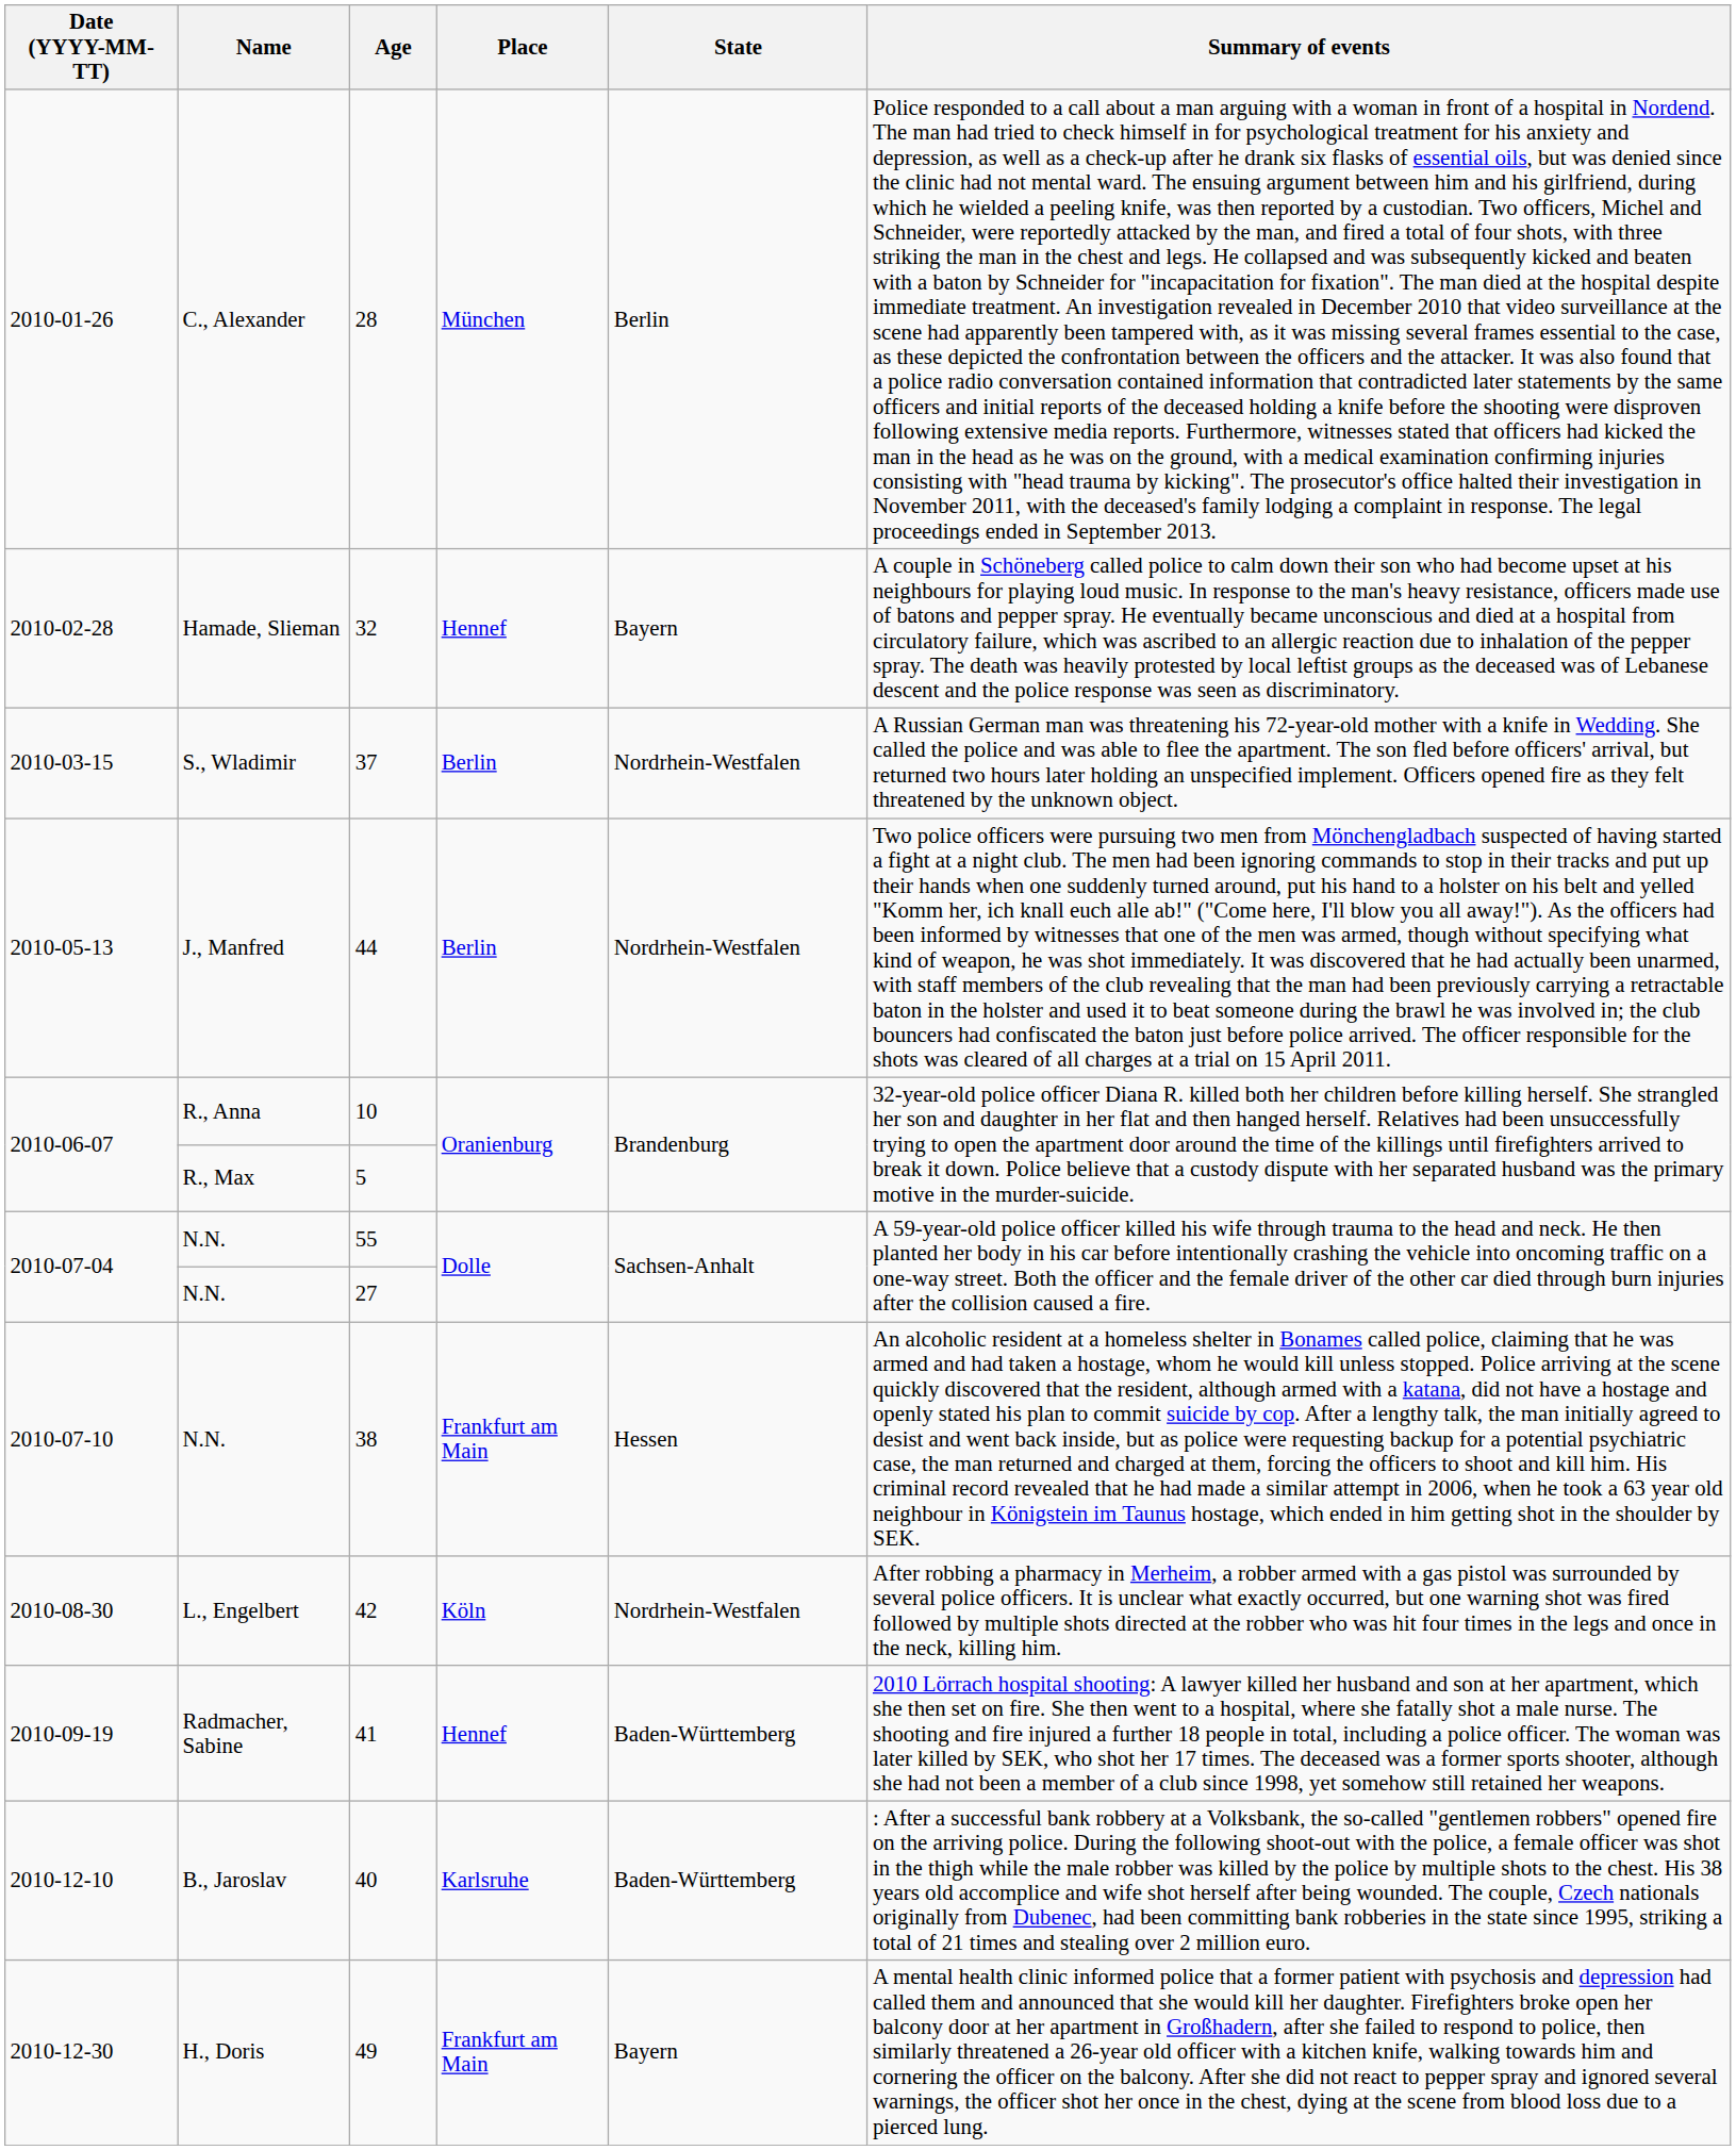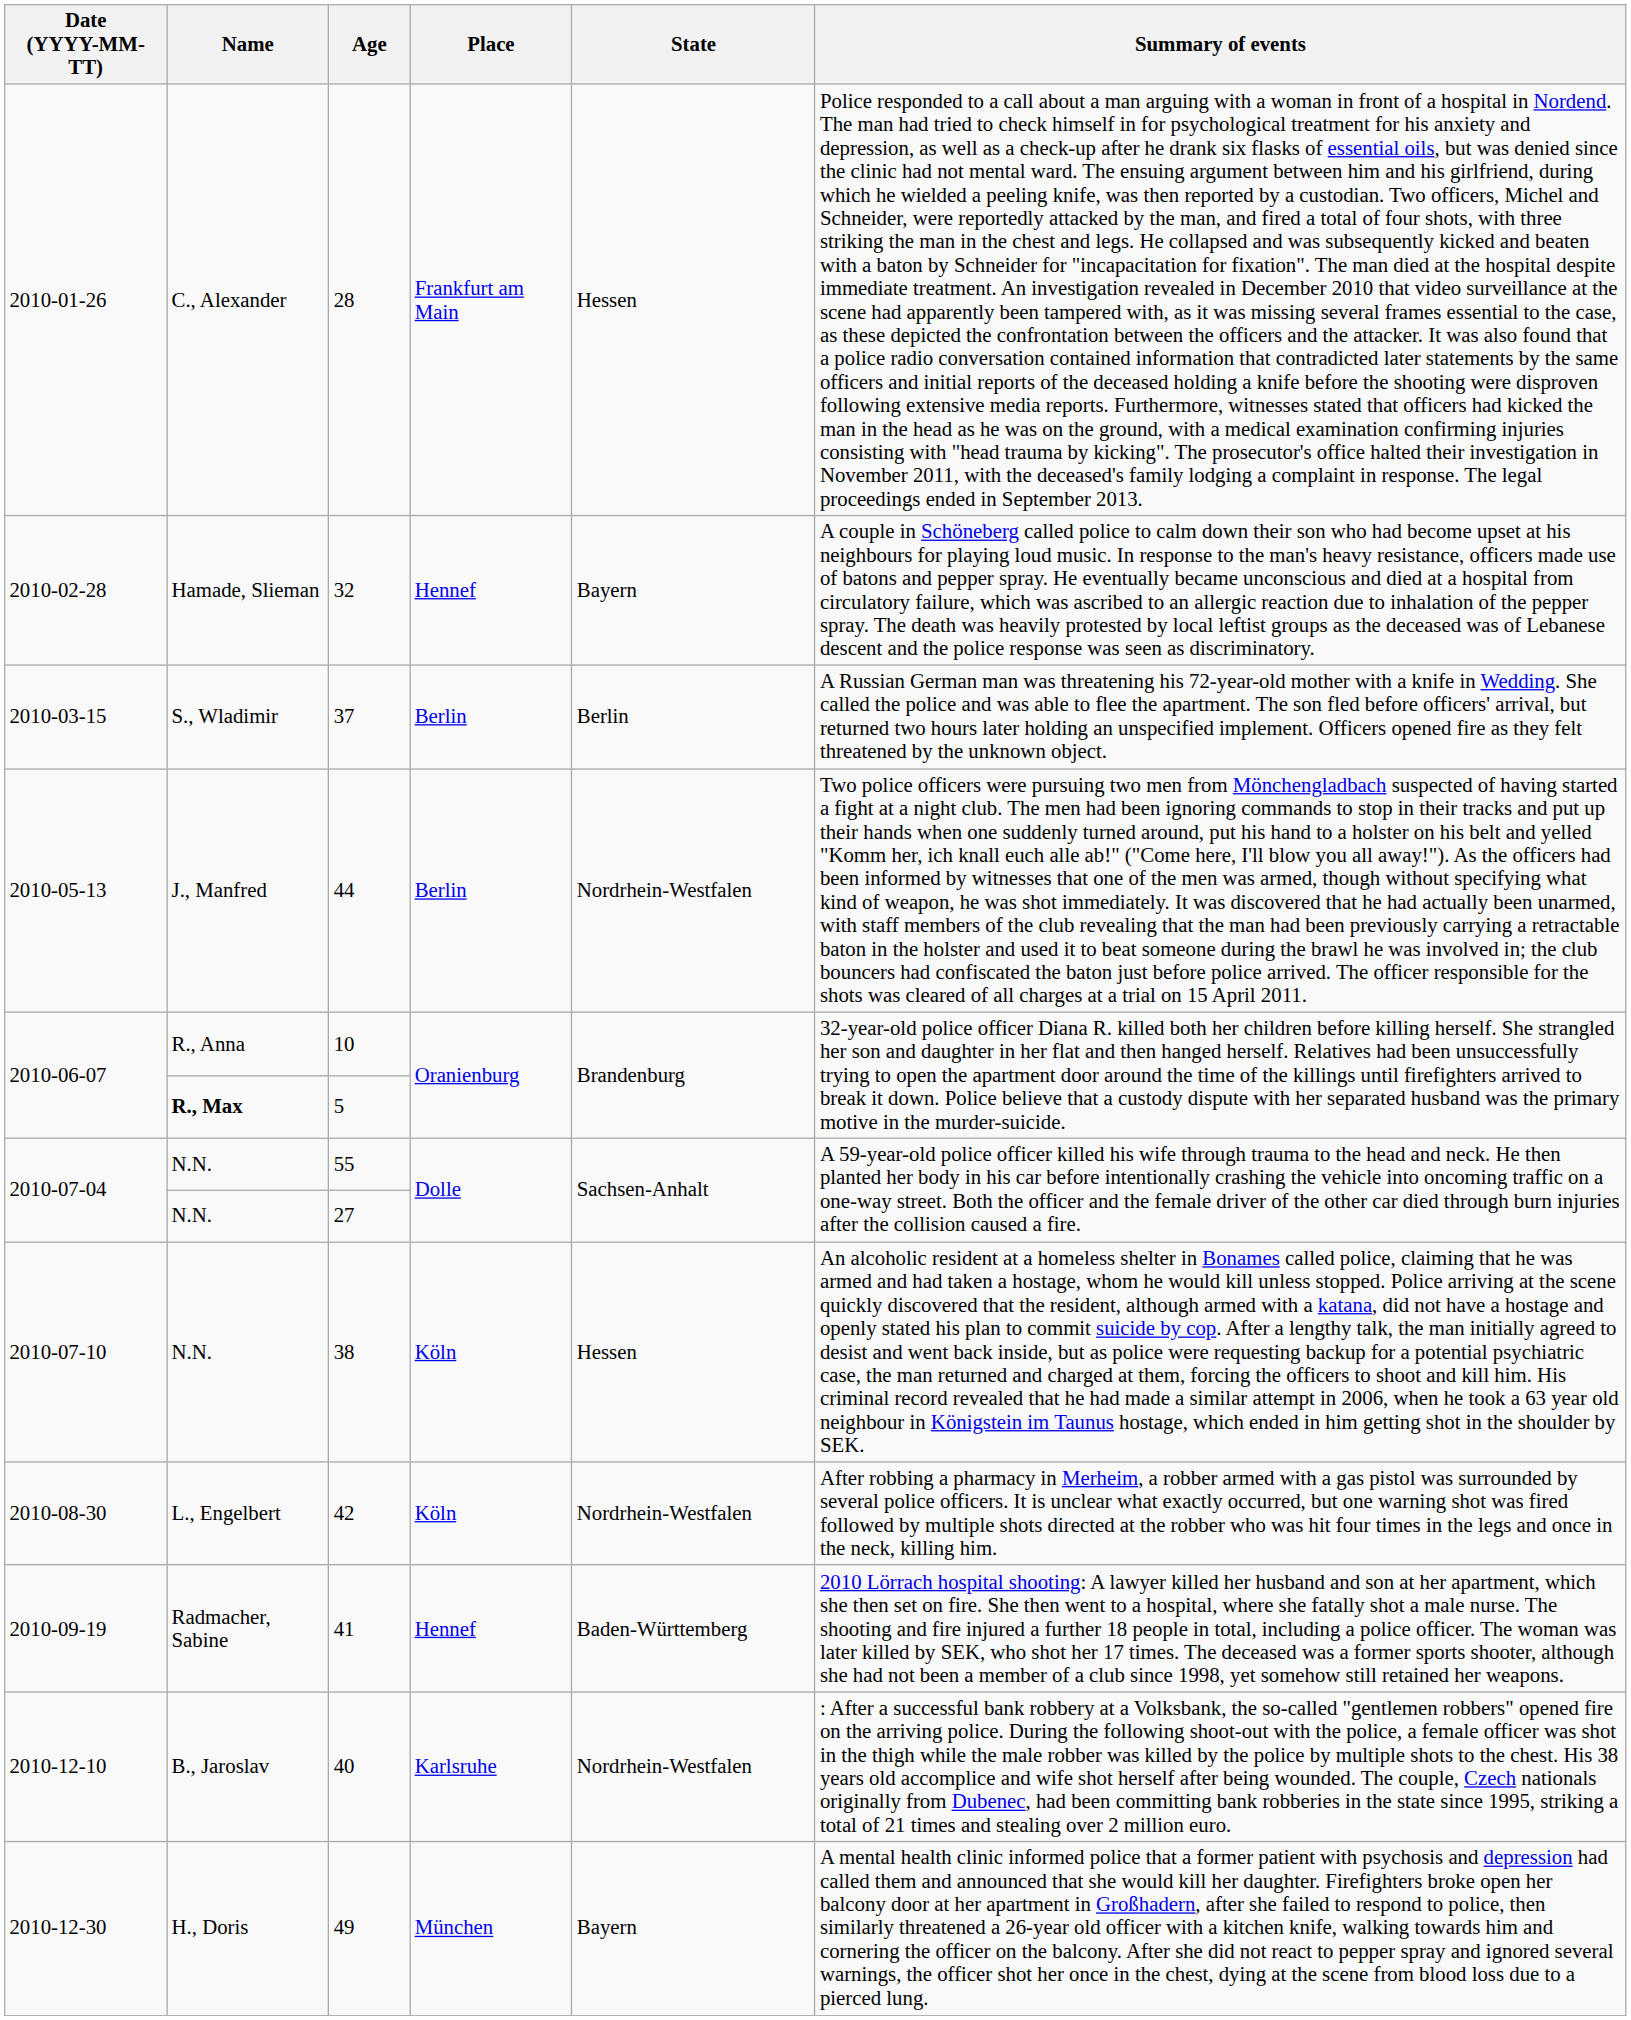28 | Place: München -> Frankfurt am Main
28 | State: Berlin -> Hessen
37 | State: Nordrhein-Westfalen -> Berlin
5 | Name: normal -> bold
38 | Place: Frankfurt am Main -> Köln
40 | State: Baden-Württemberg -> Nordrhein-Westfalen
49 | Place: Frankfurt am Main -> München
